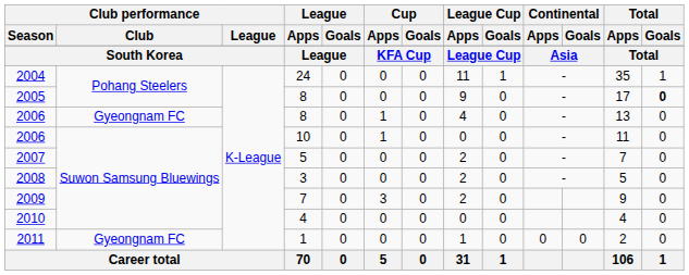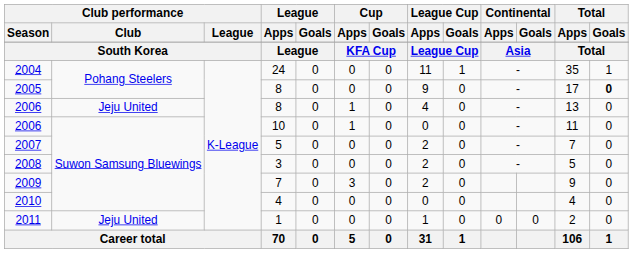2006 / 8 | Club performance / Club: Gyeongnam FC -> Jeju United
2011 | Club performance / Club: Gyeongnam FC -> Jeju United
